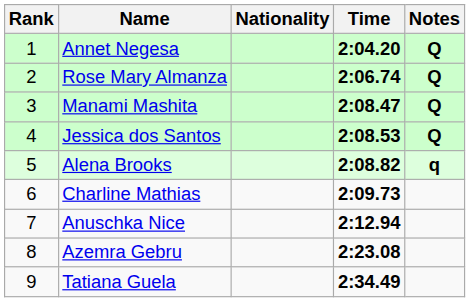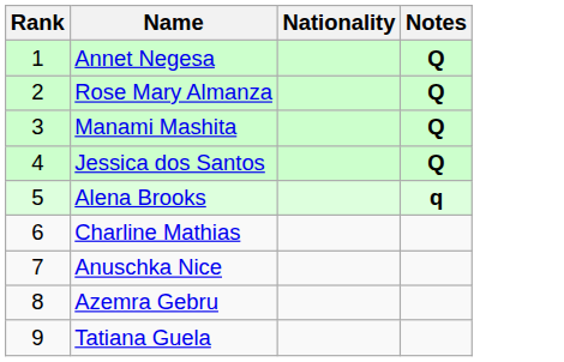- column: Time | 2:04.20 | 2:06.74 | 2:08.47 | 2:08.53 | 2:08.82 | 2:09.73 | 2:12.94 | 2:23.08 | 2:34.49
